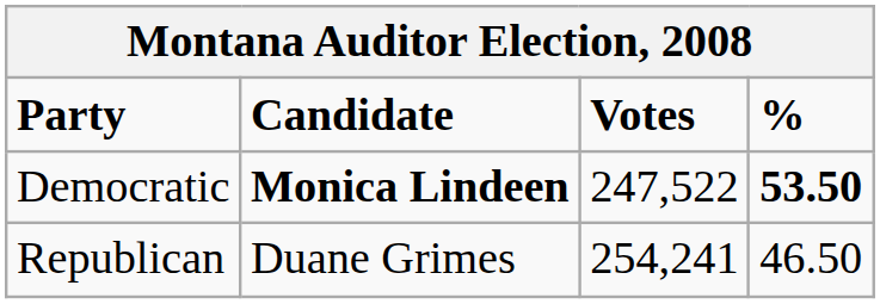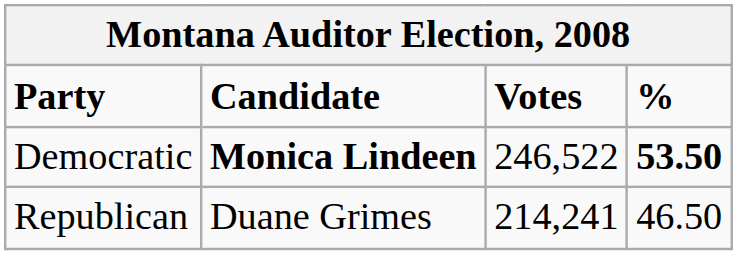Democratic | Votes: 247,522 -> 246,522
Republican | Votes: 254,241 -> 214,241
